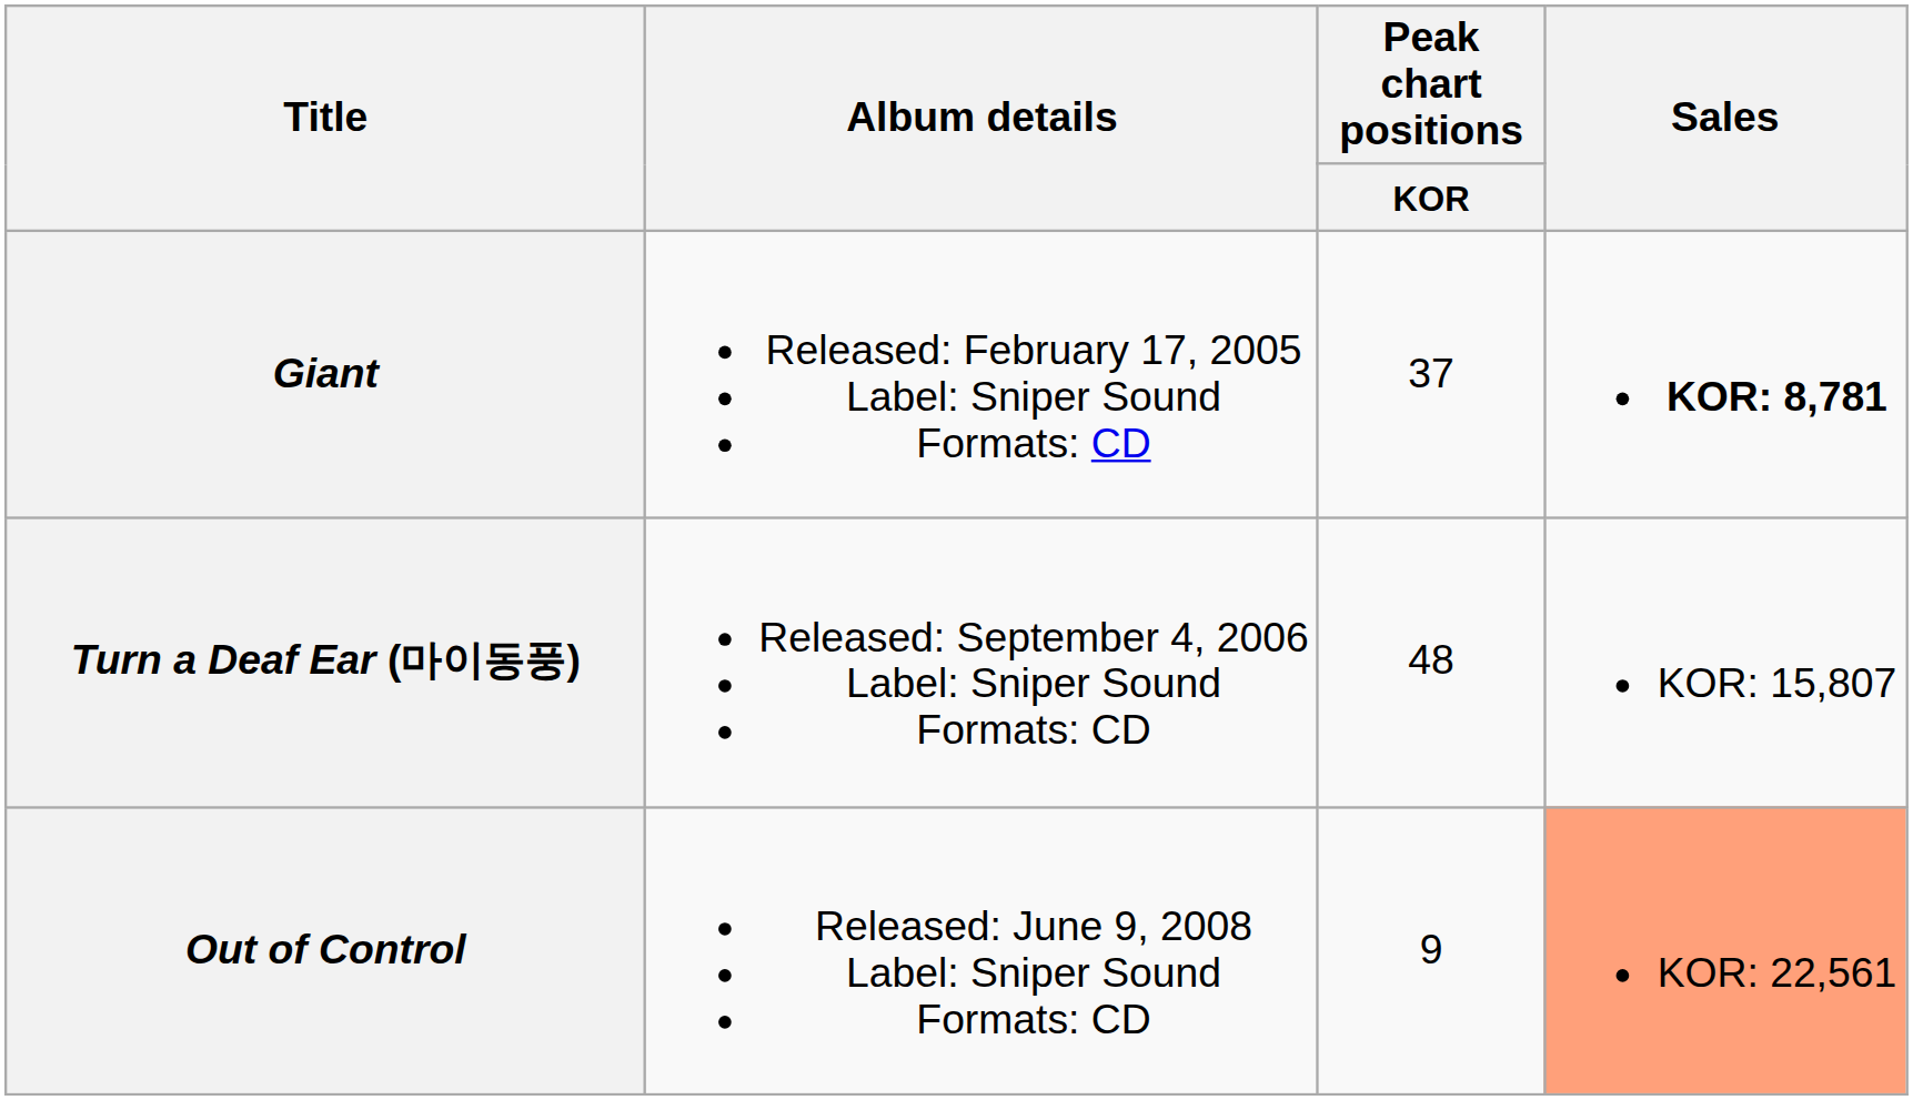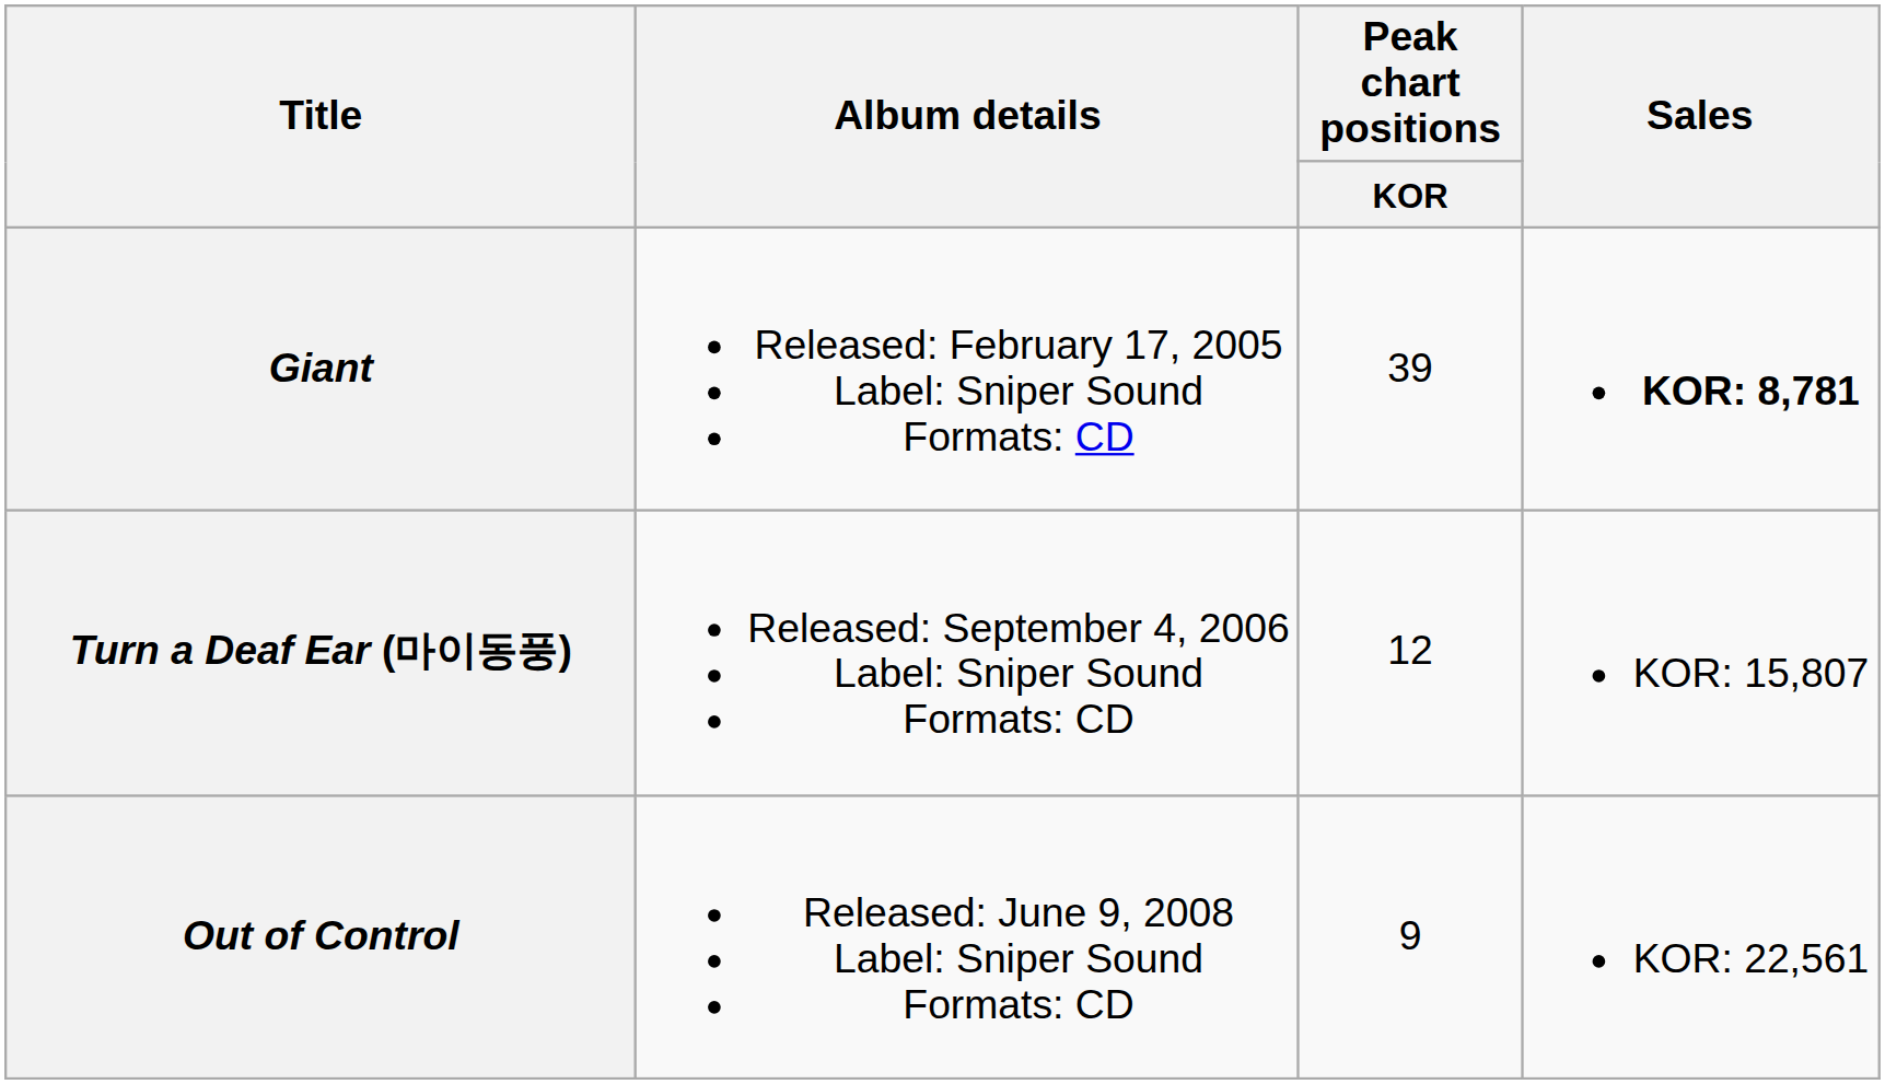Giant | Peak chart positions / KOR: 37 -> 39
Turn a Deaf Ear (마이동풍) | Peak chart positions / KOR: 48 -> 12
Out of Control | Sales: lightsalmon background -> no background
